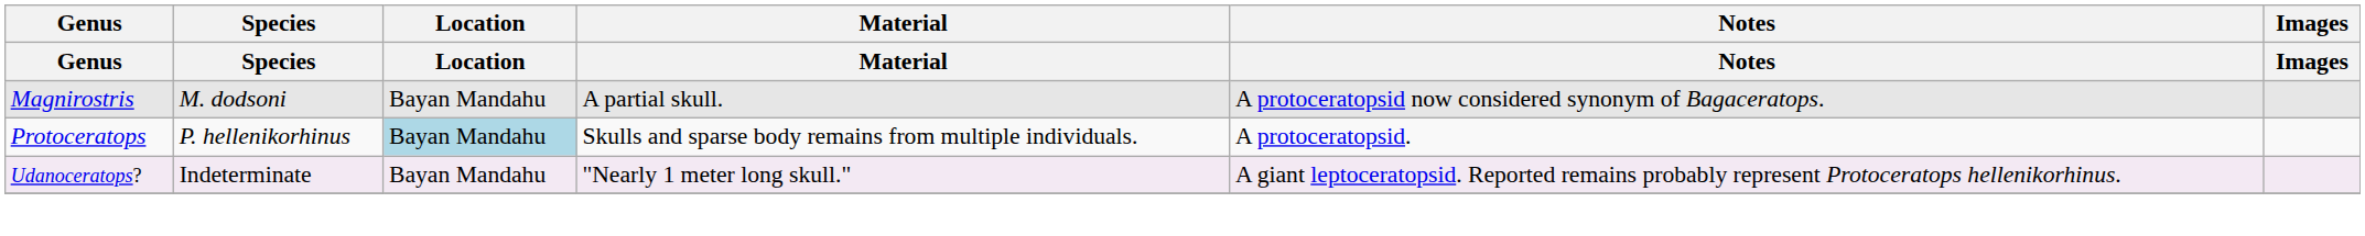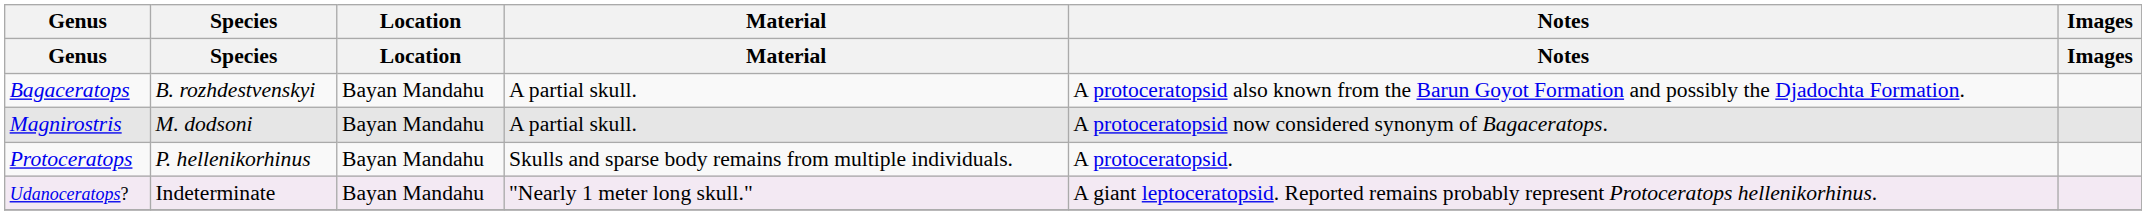+ row: Bagaceratops | B. rozhdestvenskyi | Bayan Mandahu | A partial skull. | A protoceratopsid also known from the Barun Goyot Formation and possibly the Djadochta Formation.
Protoceratops | Location: lightblue background -> no background
